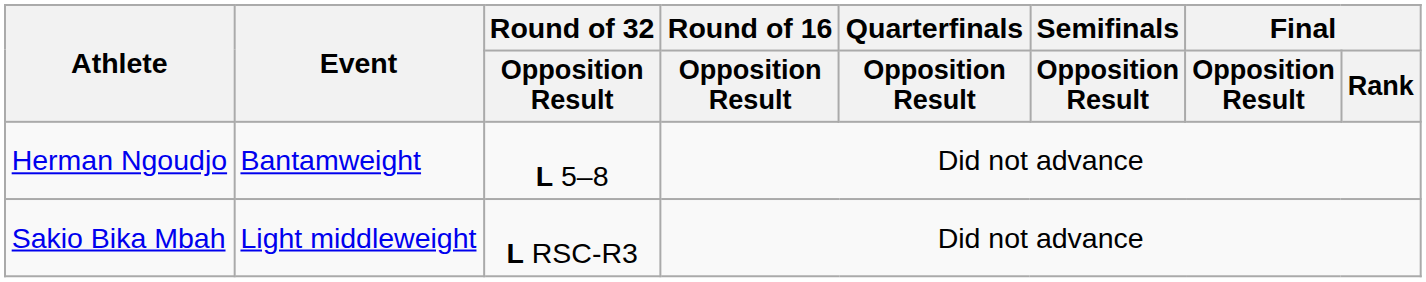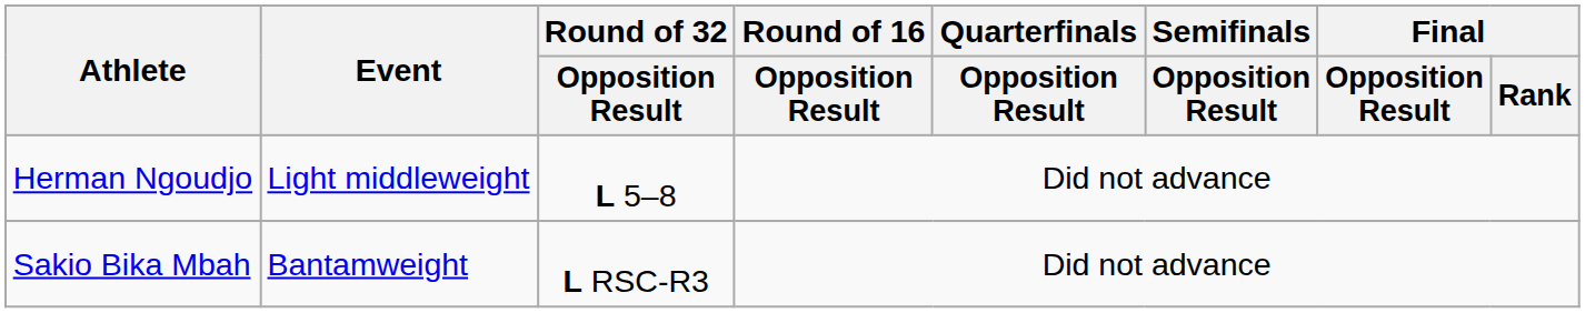Herman Ngoudjo | Event: Bantamweight -> Light middleweight
Sakio Bika Mbah | Event: Light middleweight -> Bantamweight
